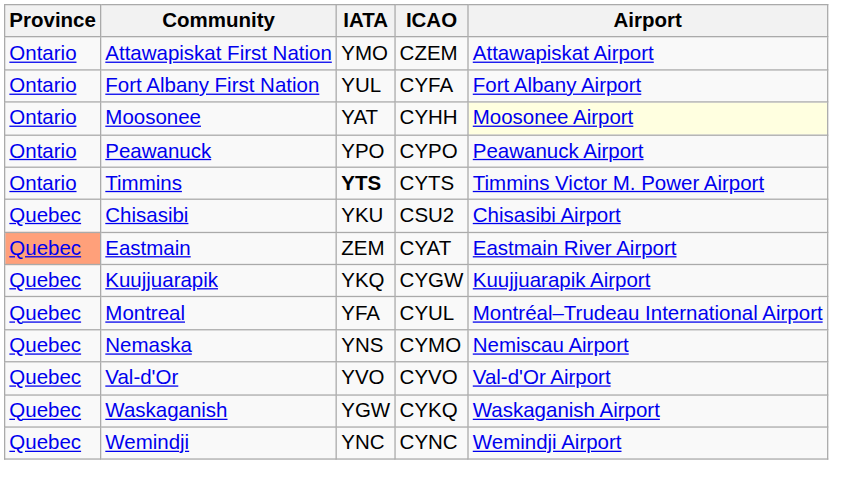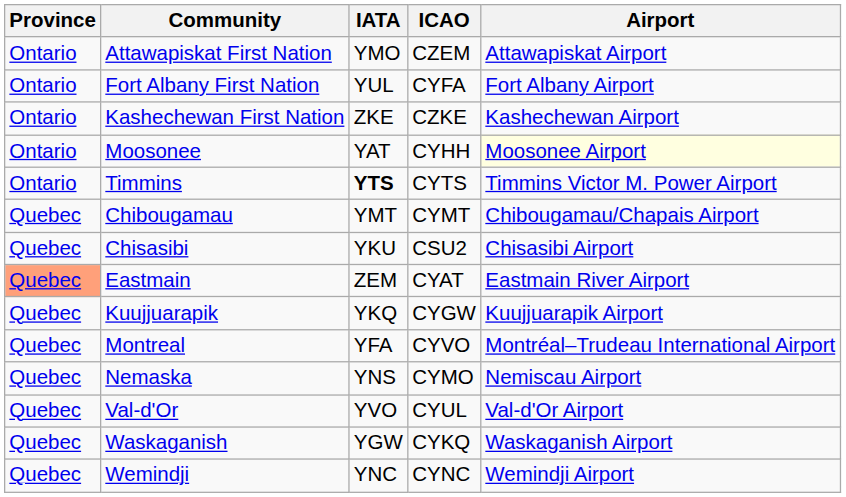+ row: Ontario | Kashechewan First Nation | ZKE | CZKE | Kashechewan Airport
- row: Ontario | Peawanuck | YPO | CYPO | Peawanuck Airport
+ row: Quebec | Chibougamau | YMT | CYMT | Chibougamau/Chapais Airport
Montreal | ICAO: CYUL -> CYVO
Val-d'Or | ICAO: CYVO -> CYUL
